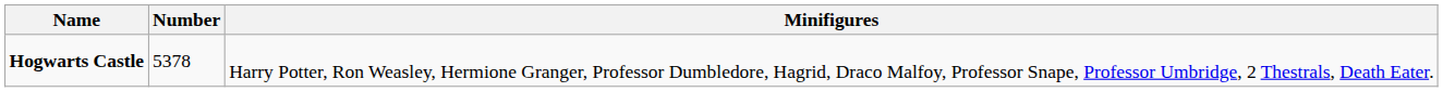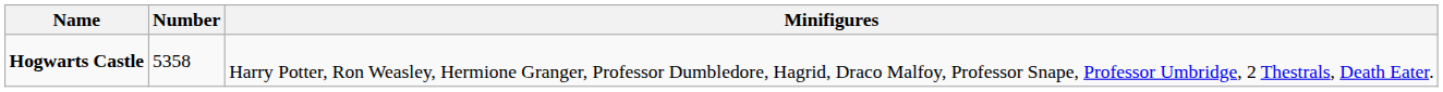Hogwarts Castle | Number: 5378 -> 5358
